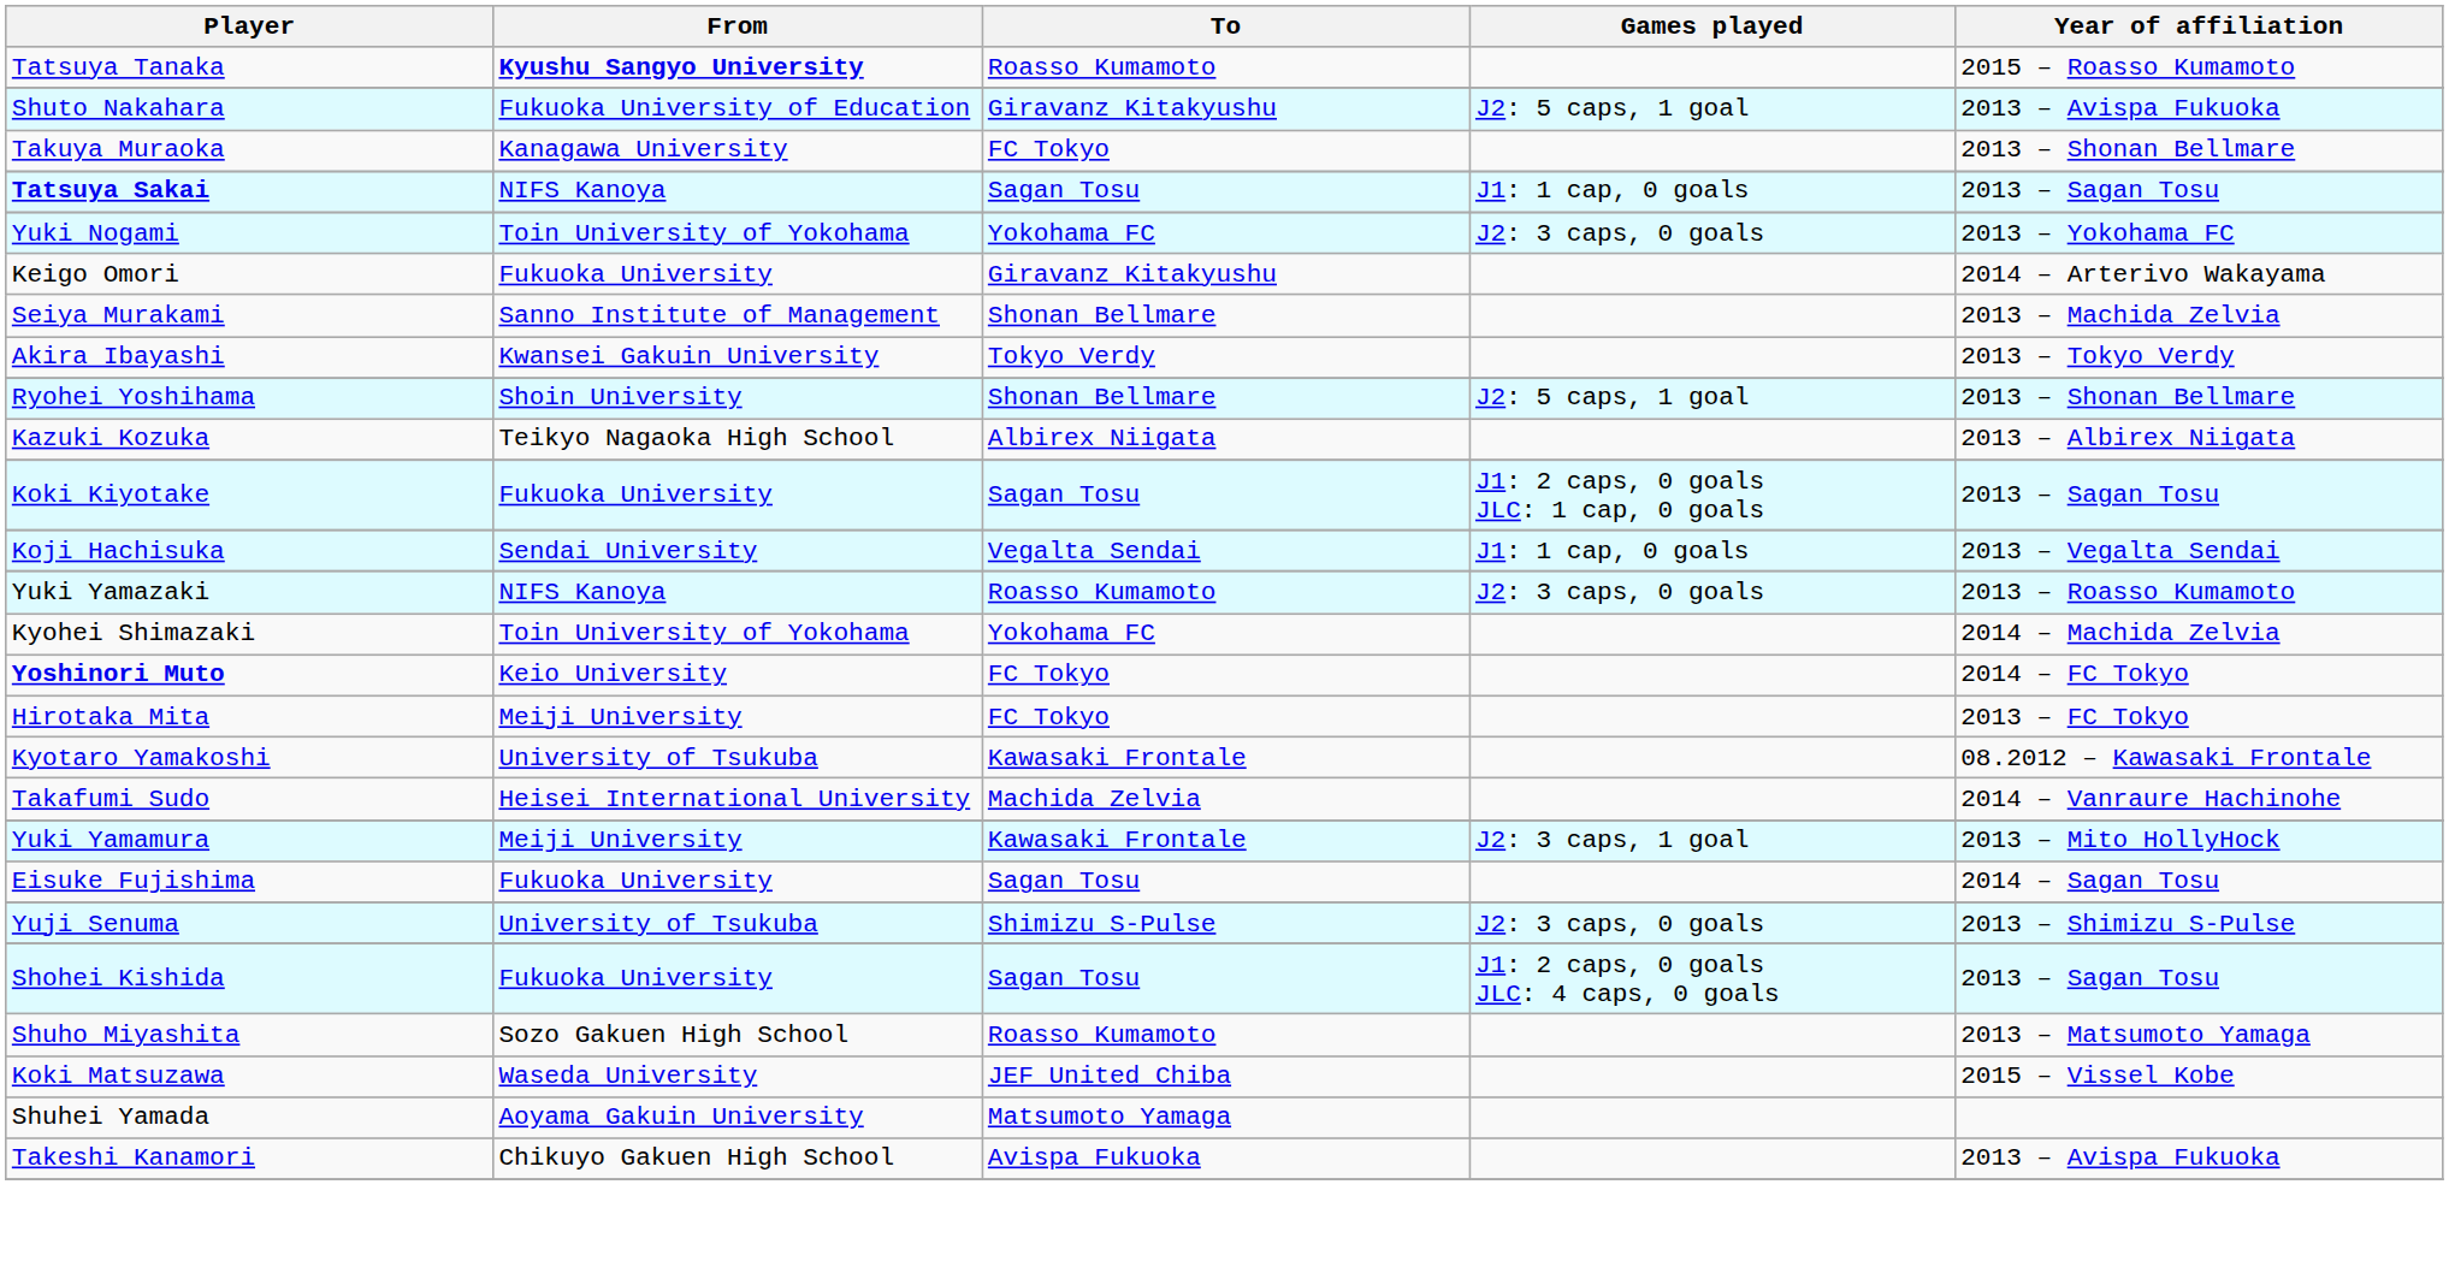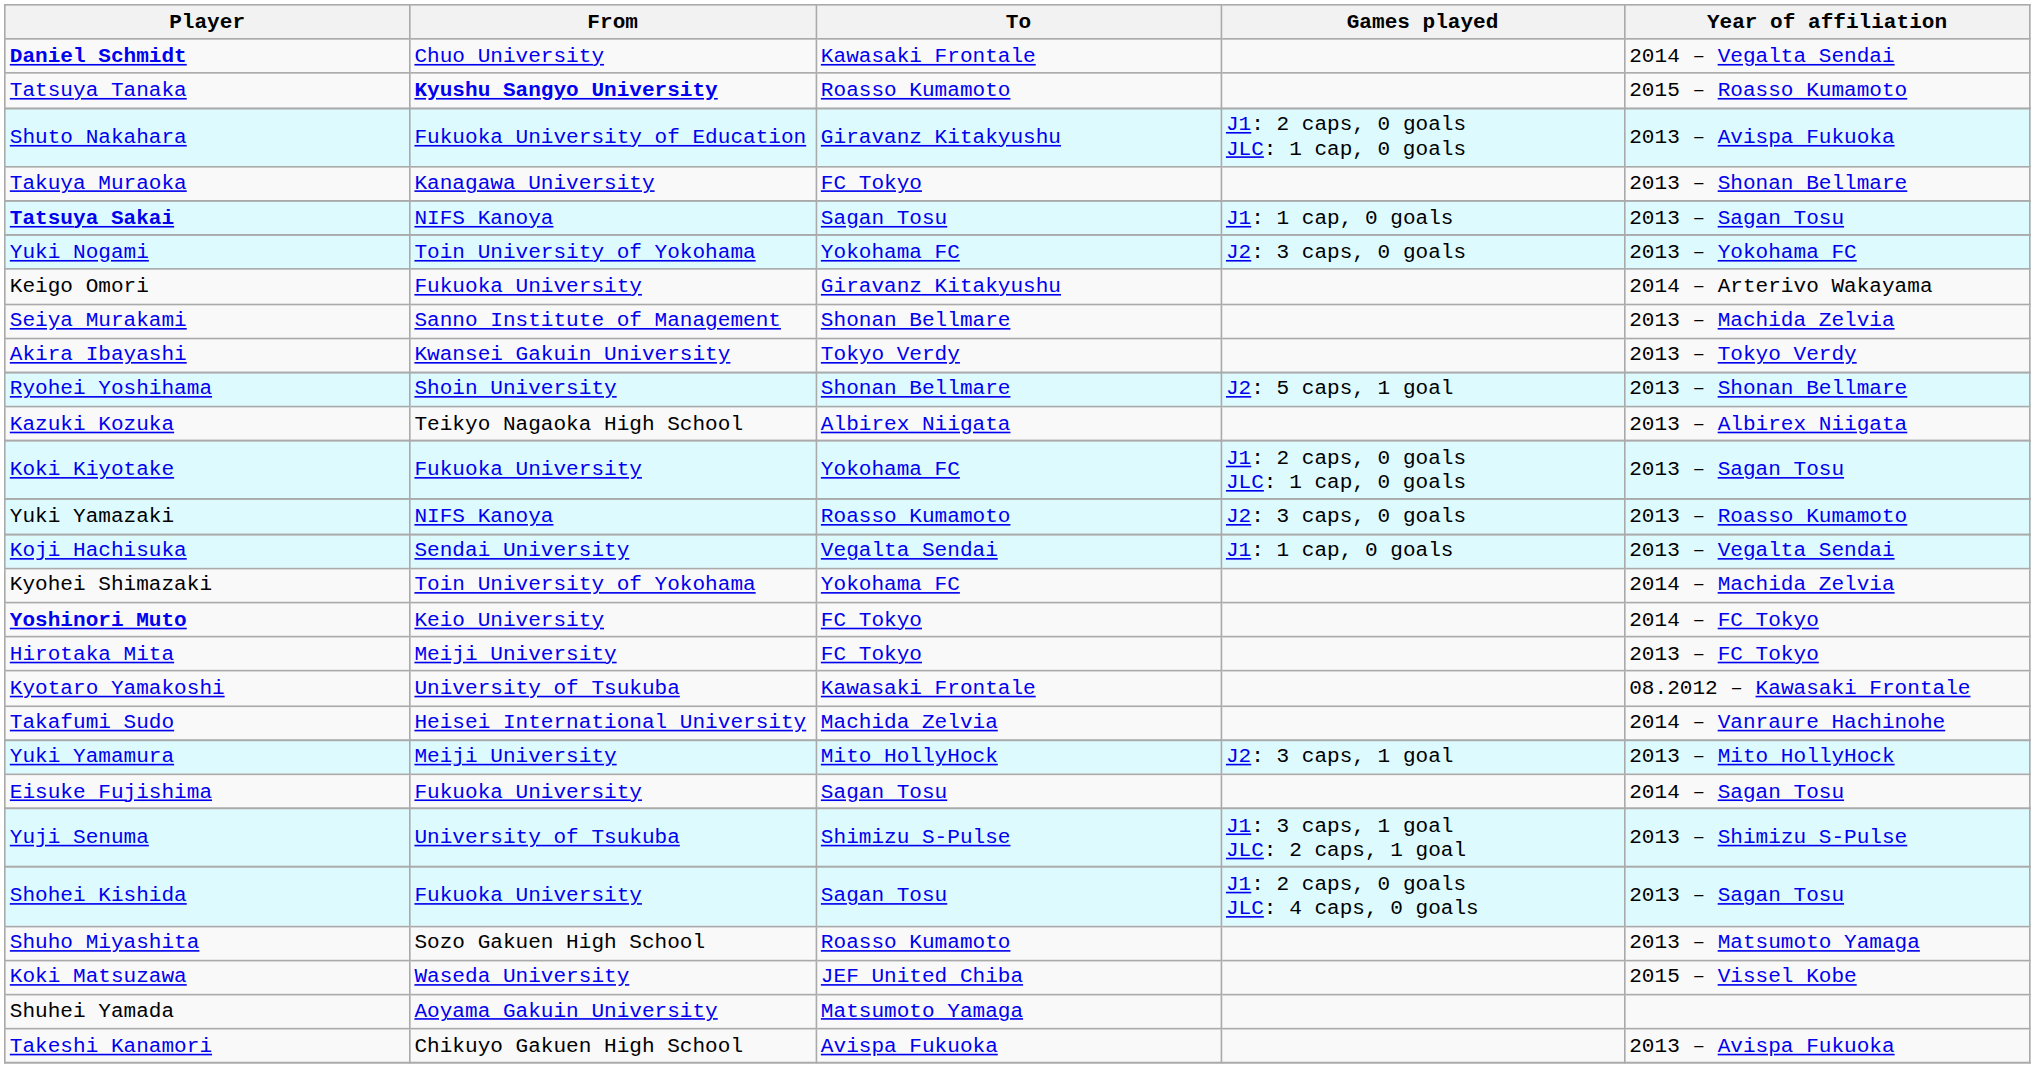+ row: Daniel Schmidt | Chuo University | Kawasaki Frontale | 2014 – Vegalta Sendai
Shuto Nakahara | Games played: J2: 5 caps, 1 goal -> J1: 2 caps, 0 goals JLC: 1 cap, 0 goals
Koki Kiyotake | To: Sagan Tosu -> Yokohama FC
rows swapped: Yuki Yamazaki <-> Koji Hachisuka
Yuki Yamamura | To: Kawasaki Frontale -> Mito HollyHock
Yuji Senuma | Games played: J2: 3 caps, 0 goals -> J1: 3 caps, 1 goal JLC: 2 caps, 1 goal
